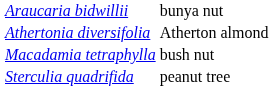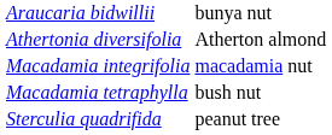+ row: Macadamia integrifolia | macadamia nut
